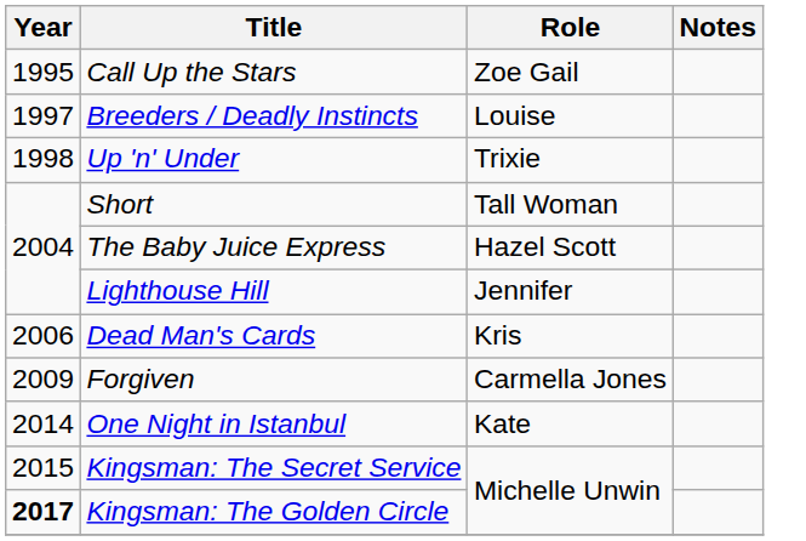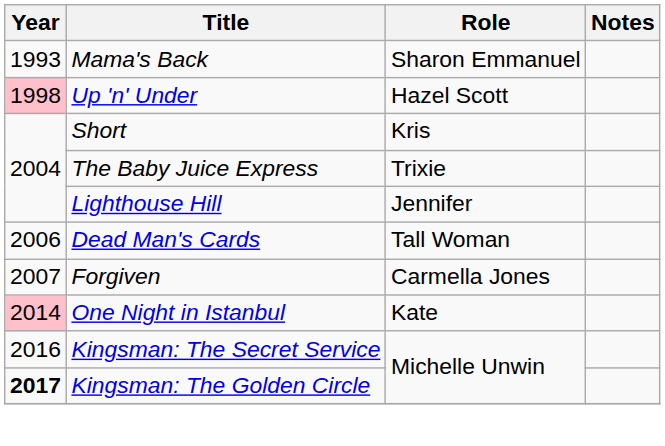+ row: 1993 | Mama's Back | Sharon Emmanuel
- row: 1995 | Call Up the Stars | Zoe Gail
- row: 1997 | Breeders / Deadly Instincts | Louise
Up 'n' Under | Year: no background -> pink background
Up 'n' Under | Role: Trixie -> Hazel Scott
Short | Role: Tall Woman -> Kris
The Baby Juice Express | Role: Hazel Scott -> Trixie
Dead Man's Cards | Role: Kris -> Tall Woman
Forgiven | Year: 2009 -> 2007
One Night in Istanbul | Year: no background -> pink background
Kingsman: The Secret Service | Year: 2015 -> 2016
